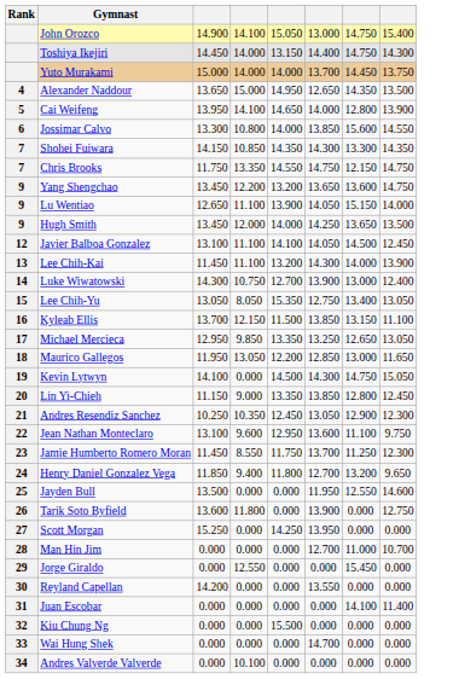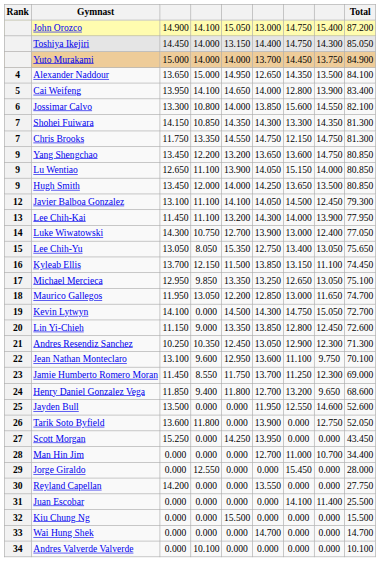+ column: Total | 87.200 | 85.050 | 84.900 | 84.100 | 83.400 | 82.100 | 81.300 | 81.300 | 80.850 | 80.850 | 80.850 | 79.300 | 77.950 | 77.050 | 75.650 | 74.450 | 75.100 | 74.700 | 72.700 | 72.600 | 71.300 | 70.100 | 69.000 | 68.600 | 52.600 | 52.050 | 43.450 | 34.400 | 28.000 | 27.750 | 25.500 | 15.500 | 14.700 | 10.100
